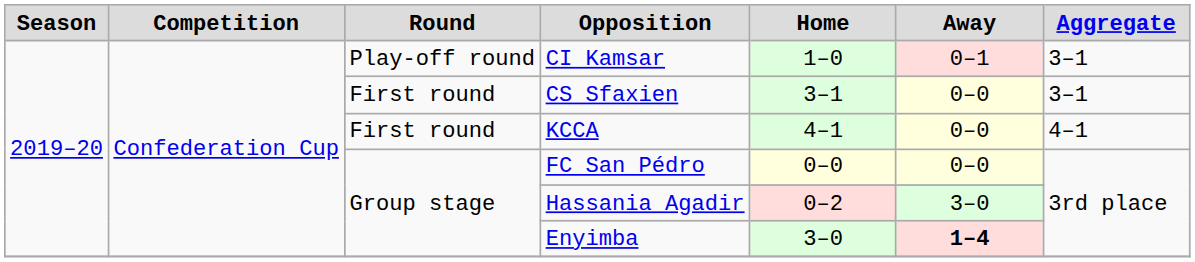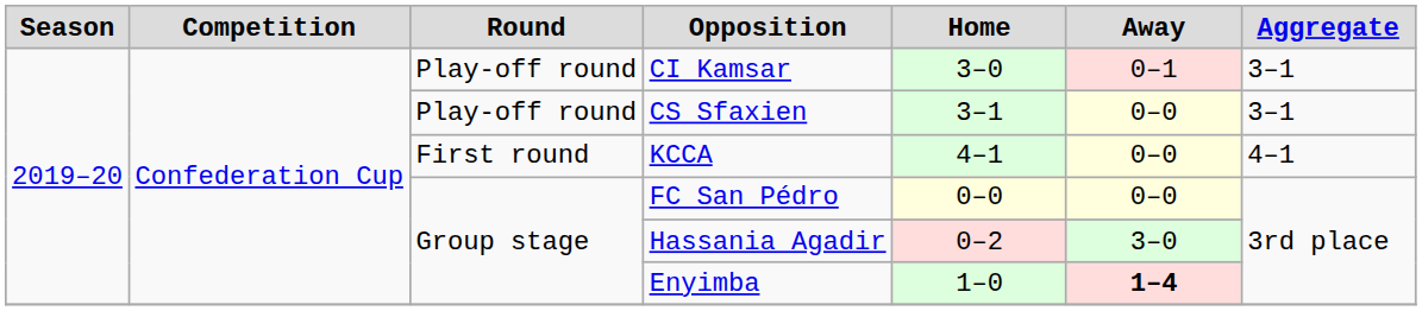CI Kamsar | Home: 1–0 -> 3–0
CS Sfaxien | Round: First round -> Play-off round
Enyimba | Home: 3–0 -> 1–0
